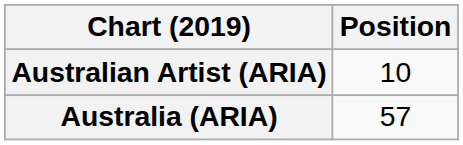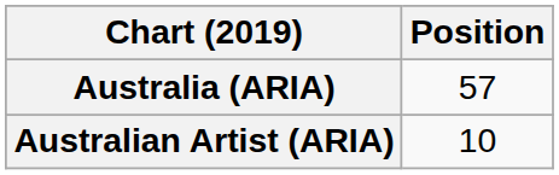rows swapped: Australia (ARIA) <-> Australian Artist (ARIA)
